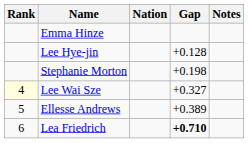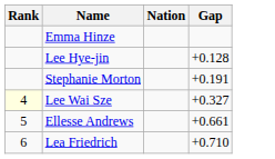- column: Notes
Stephanie Morton | Gap: +0.198 -> +0.191
Ellesse Andrews | Gap: +0.389 -> +0.661
Lea Friedrich | Gap: bold -> normal
